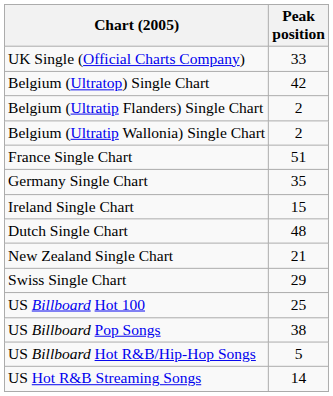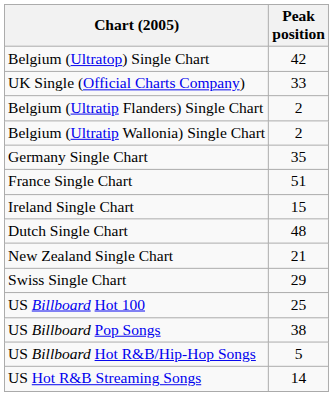rows swapped: UK Single (Official Charts Company) <-> Belgium (Ultratop) Single Chart
rows swapped: France Single Chart <-> Germany Single Chart
